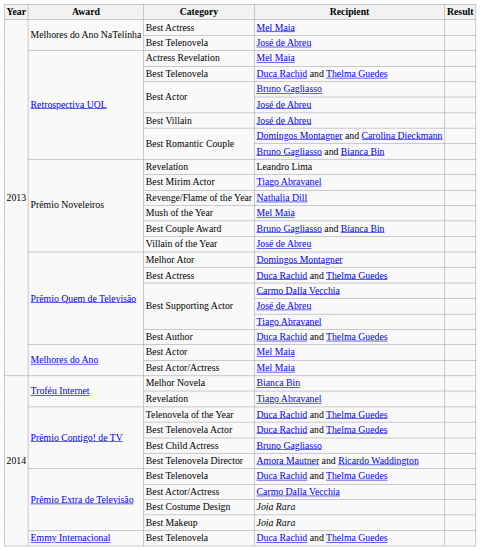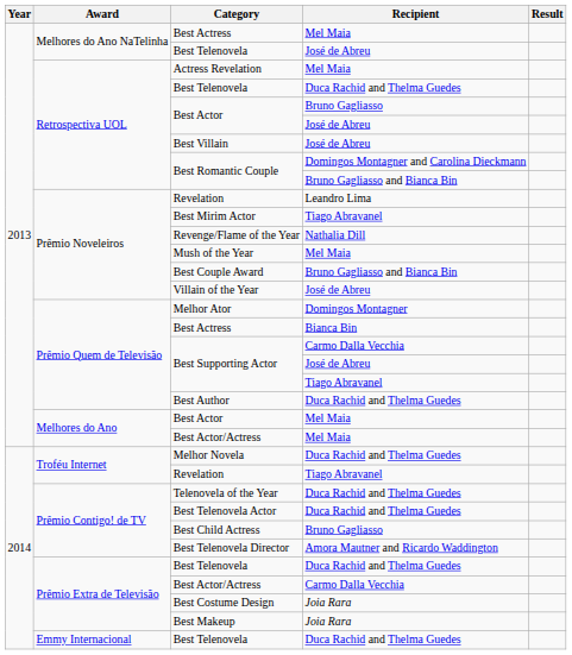Prêmio Quem de Televisão / Best Actress | Recipient: Duca Rachid and Thelma Guedes -> Bianca Bin
Melhor Novela | Recipient: Bianca Bin -> Duca Rachid and Thelma Guedes
